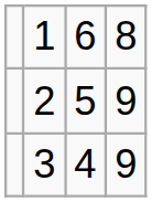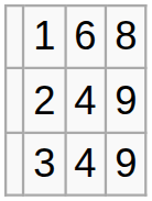2 | column 3: 5 -> 4
